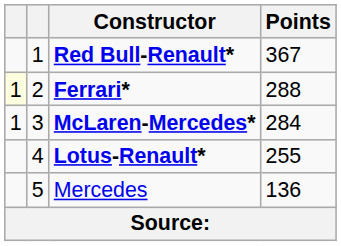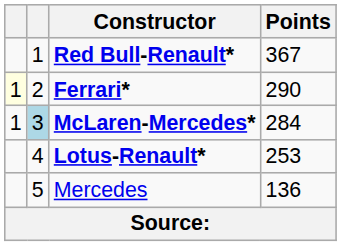Ferrari* | Points: 288 -> 290
McLaren-Mercedes* | column 2: no background -> lightblue background
Lotus-Renault* | Points: 255 -> 253
